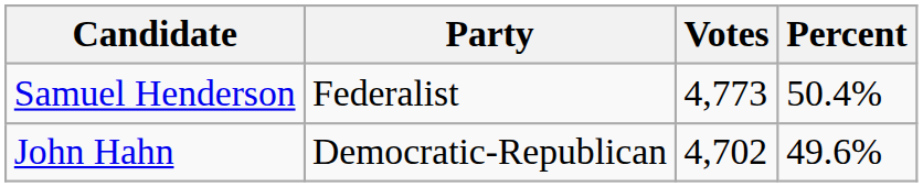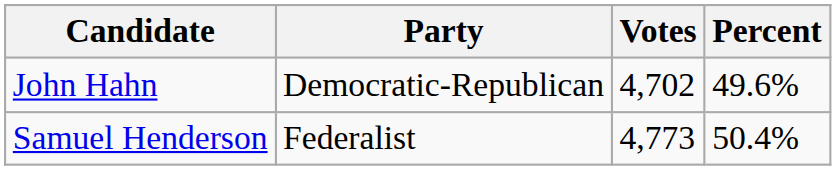rows swapped: Samuel Henderson <-> John Hahn
